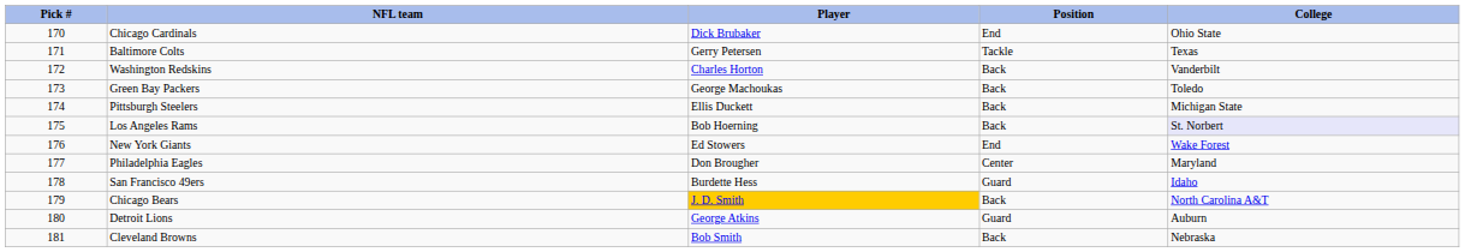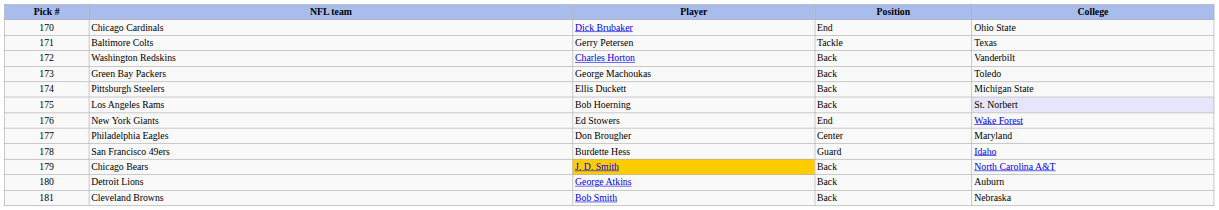Detroit Lions | Position: Guard -> Back
